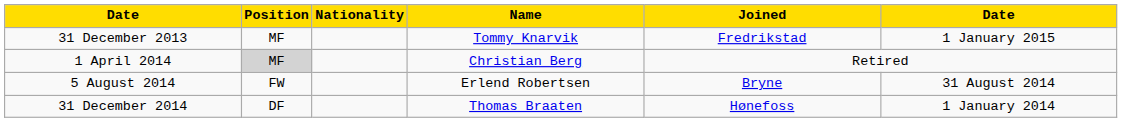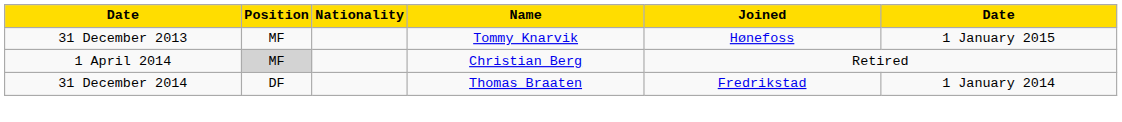31 December 2013 | Joined: Fredrikstad -> Hønefoss
- row: 5 August 2014 | FW | Erlend Robertsen | Bryne | 31 August 2014
31 December 2014 | Joined: Hønefoss -> Fredrikstad
